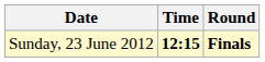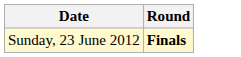- column: Time | 12:15
